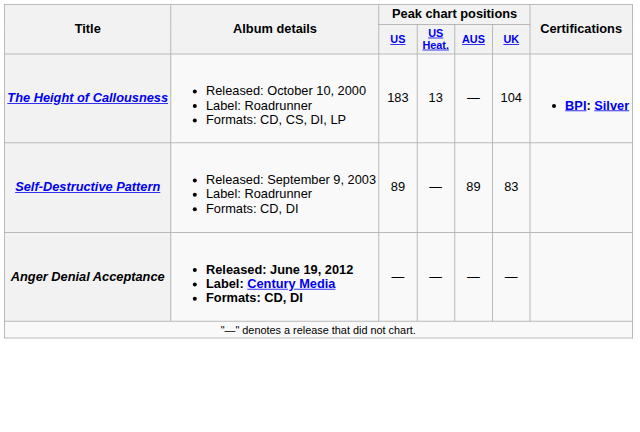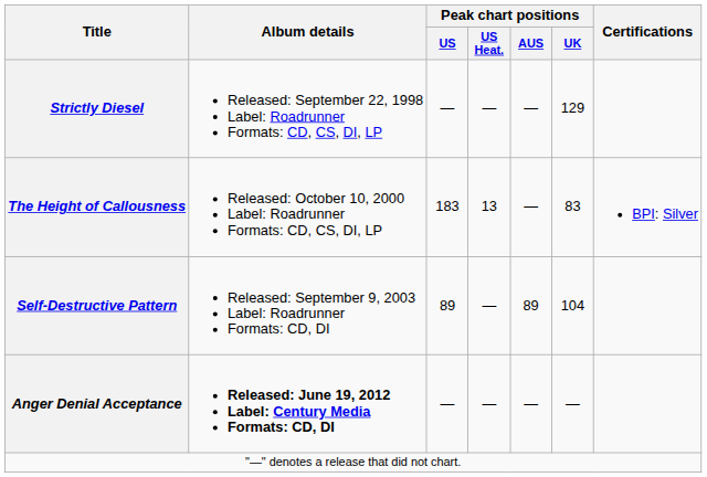+ row: Strictly Diesel | Released: September 22, 1998 Label: Roadrunner Formats: CD, CS, DI, LP | — | — | — | 129
The Height of Callousness | Peak chart positions / UK: 104 -> 83
The Height of Callousness | Certifications: bold -> normal
Self-Destructive Pattern | Peak chart positions / UK: 83 -> 104
